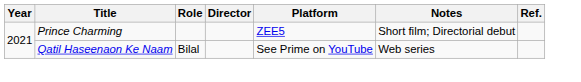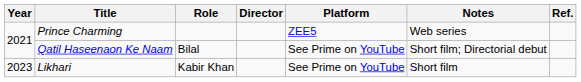Prince Charming | Notes: Short film; Directorial debut -> Web series
Qatil Haseenaon Ke Naam | Notes: Web series -> Short film; Directorial debut
+ row: 2023 | Likhari | Kabir Khan | See Prime on YouTube | Short film
